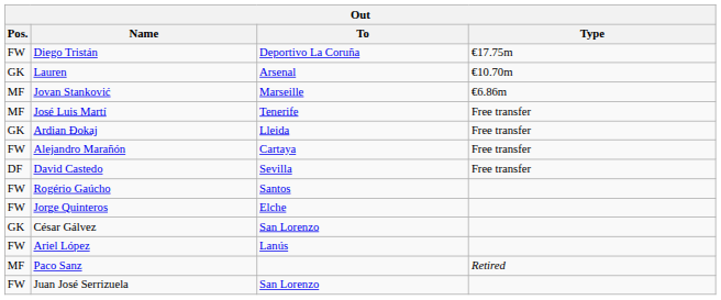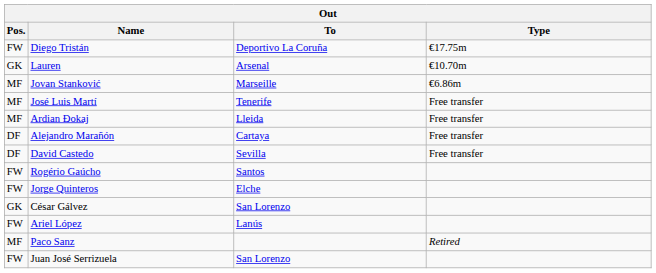Ardian Đokaj | Pos.: GK -> MF
Alejandro Marañón | Pos.: FW -> DF
